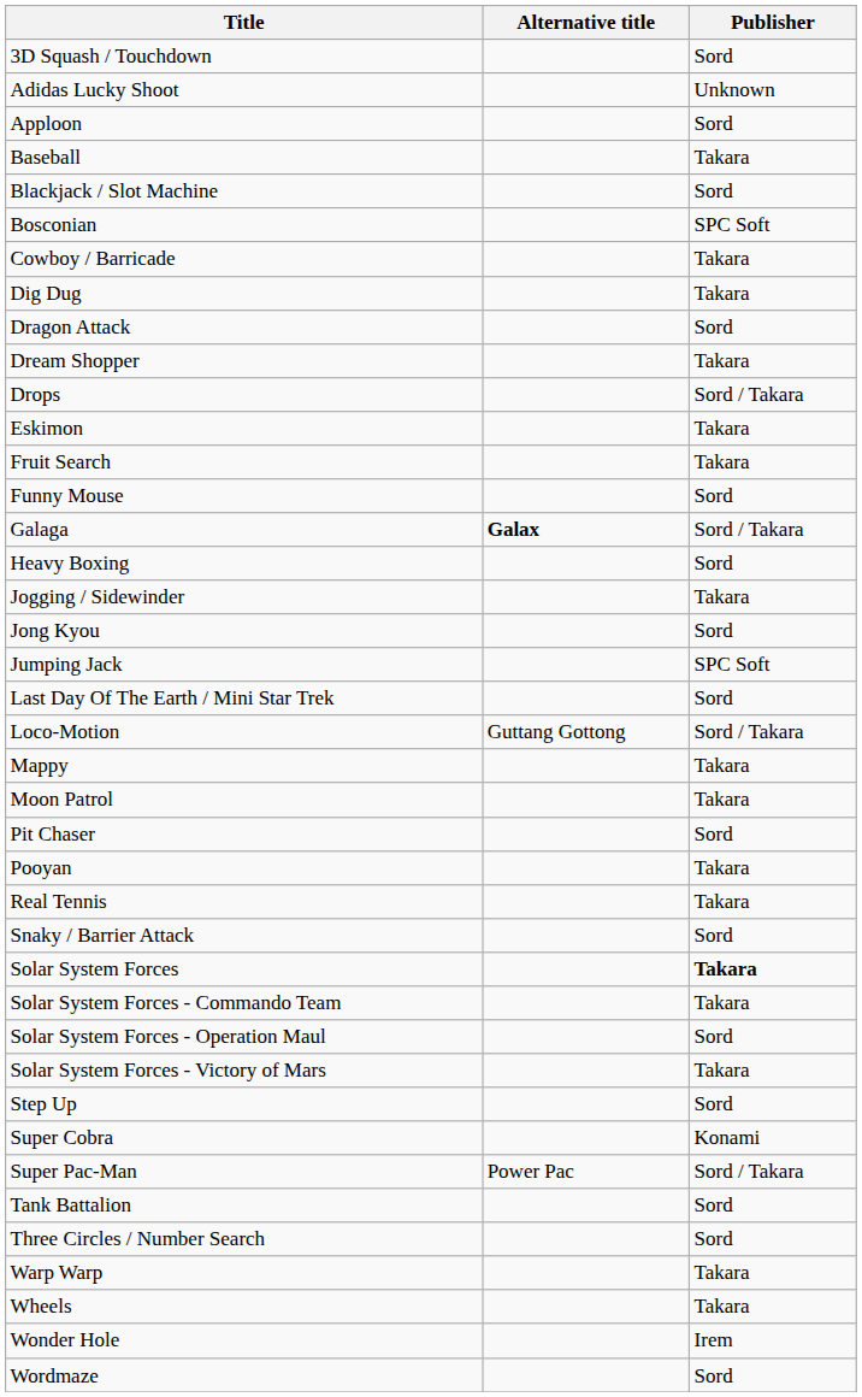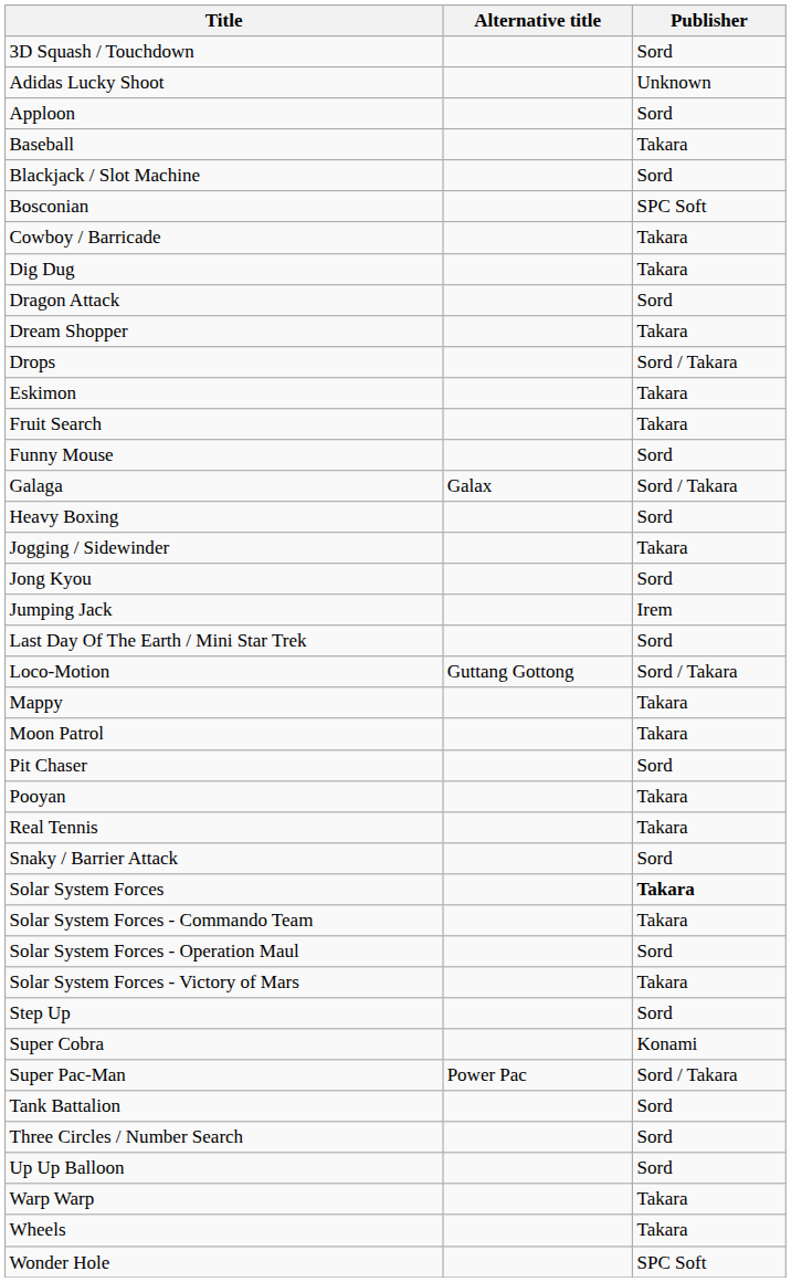Galaga | Alternative title: bold -> normal
Jumping Jack | Publisher: SPC Soft -> Irem
+ row: Up Up Balloon | Sord
Wonder Hole | Publisher: Irem -> SPC Soft
- row: Wordmaze | Sord
